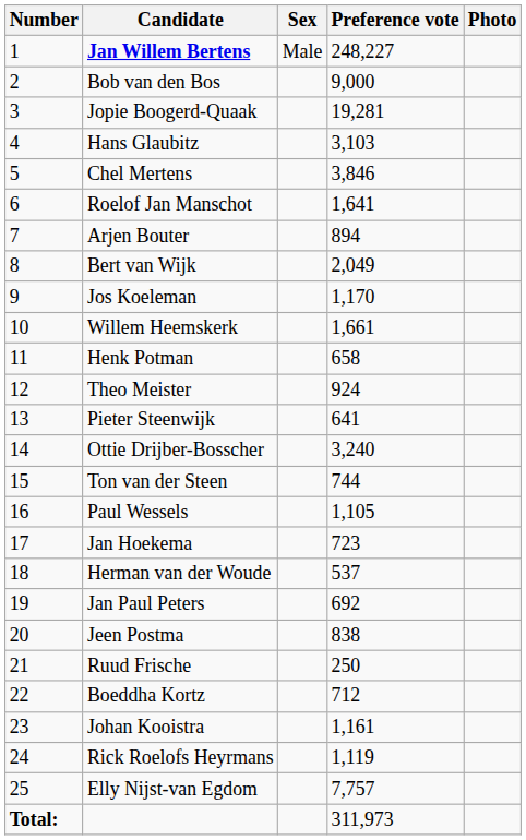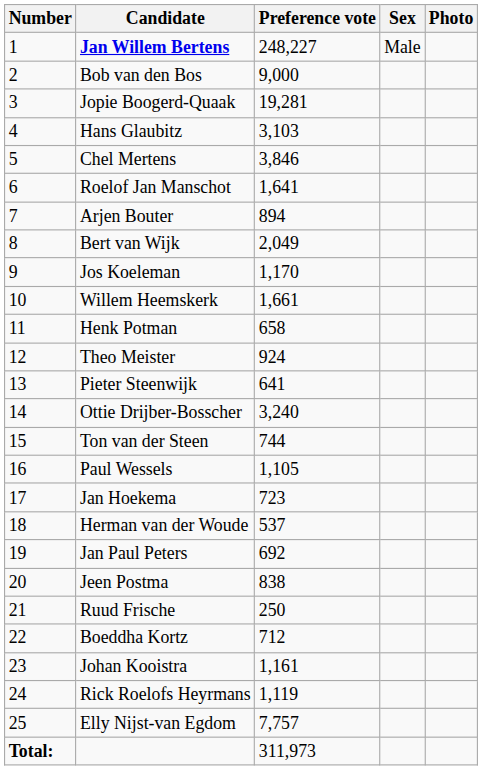columns swapped: Sex <-> Preference vote
